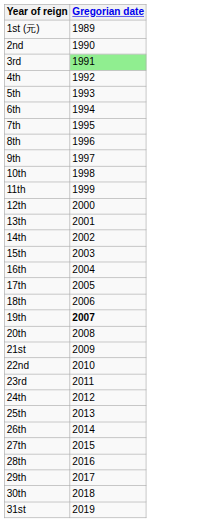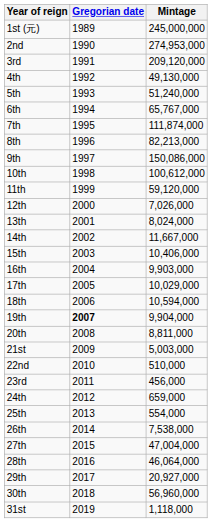+ column: Mintage | 245,000,000 | 274,953,000 | 209,120,000 | 49,130,000 | 51,240,000 | 65,767,000 | 111,874,000 | 82,213,000 | 150,086,000 | 100,612,000 | 59,120,000 | 7,026,000 | 8,024,000 | 11,667,000 | 10,406,000 | 9,903,000 | 10,029,000 | 10,594,000 | 9,904,000 | 8,811,000 | 5,003,000 | 510,000 | 456,000 | 659,000 | 554,000 | 7,538,000 | 47,004,000 | 46,064,000 | 20,927,000 | 56,960,000 | 1,118,000
3rd | Gregorian date: lightgreen background -> no background
